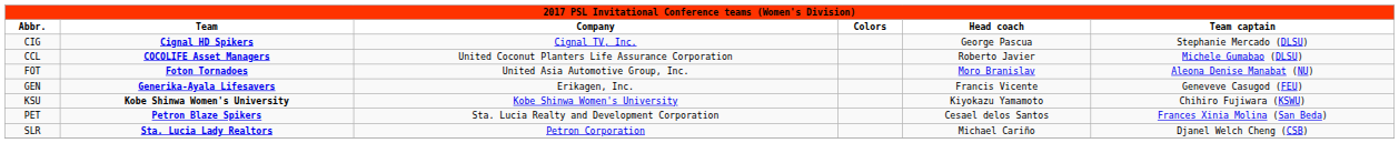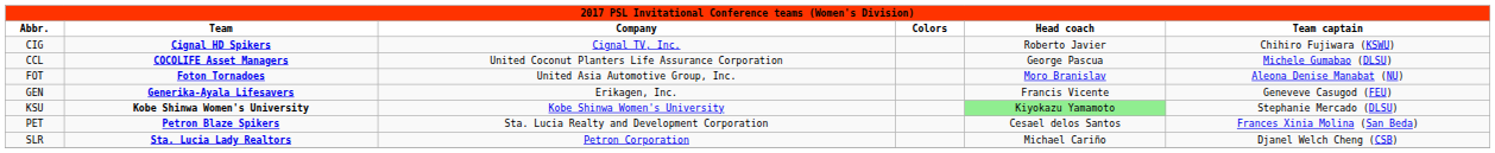CIG | Head coach: George Pascua -> Roberto Javier
CIG | Team captain: Stephanie Mercado (DLSU) -> Chihiro Fujiwara (KSWU)
CCL | Head coach: Roberto Javier -> George Pascua
KSU | Head coach: no background -> lightgreen background
KSU | Team captain: Chihiro Fujiwara (KSWU) -> Stephanie Mercado (DLSU)
